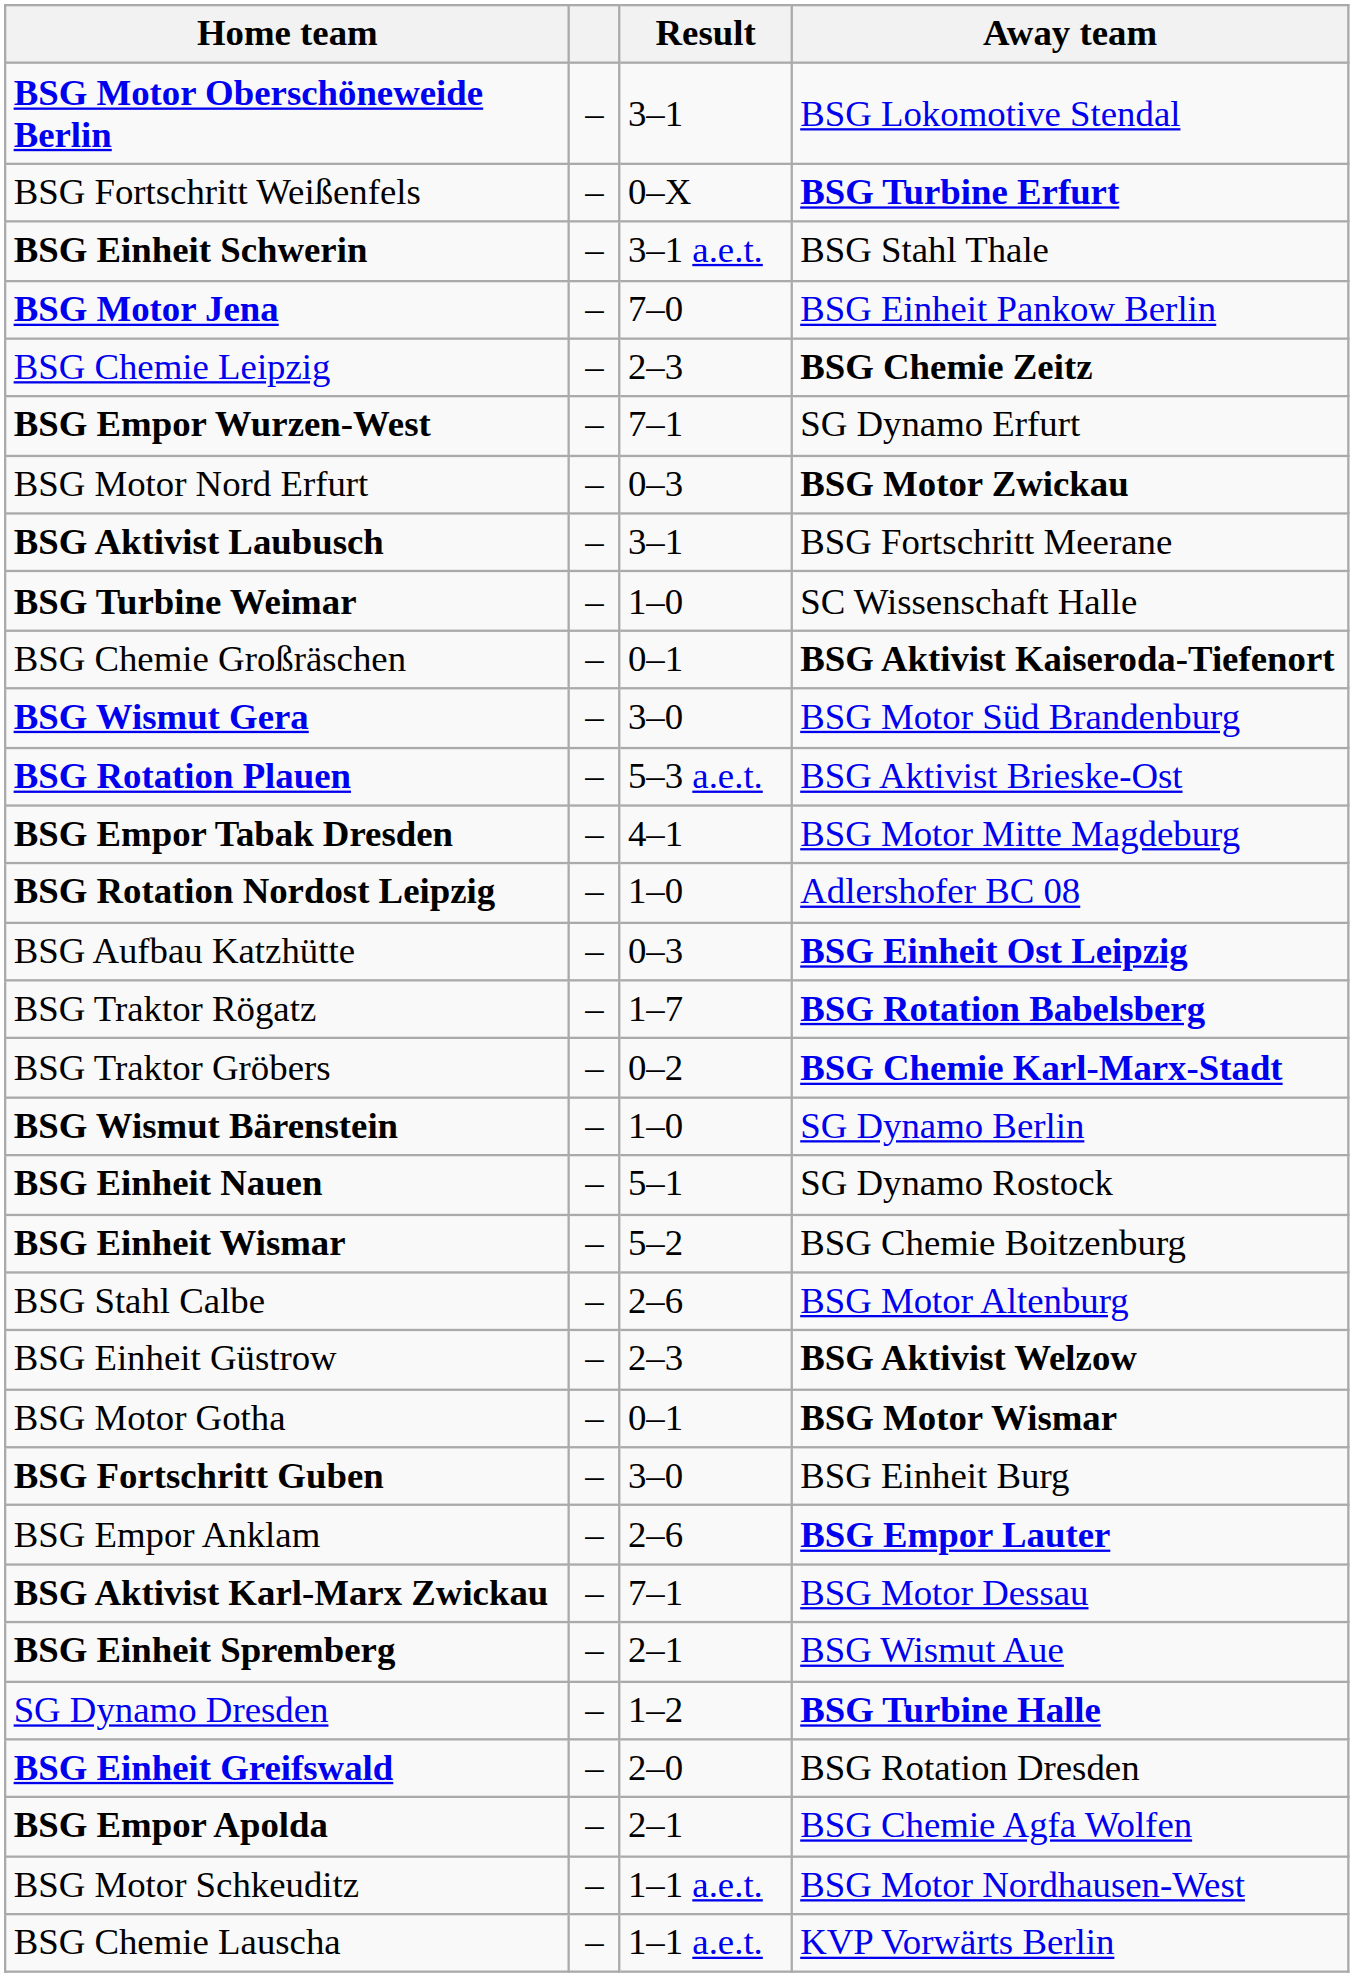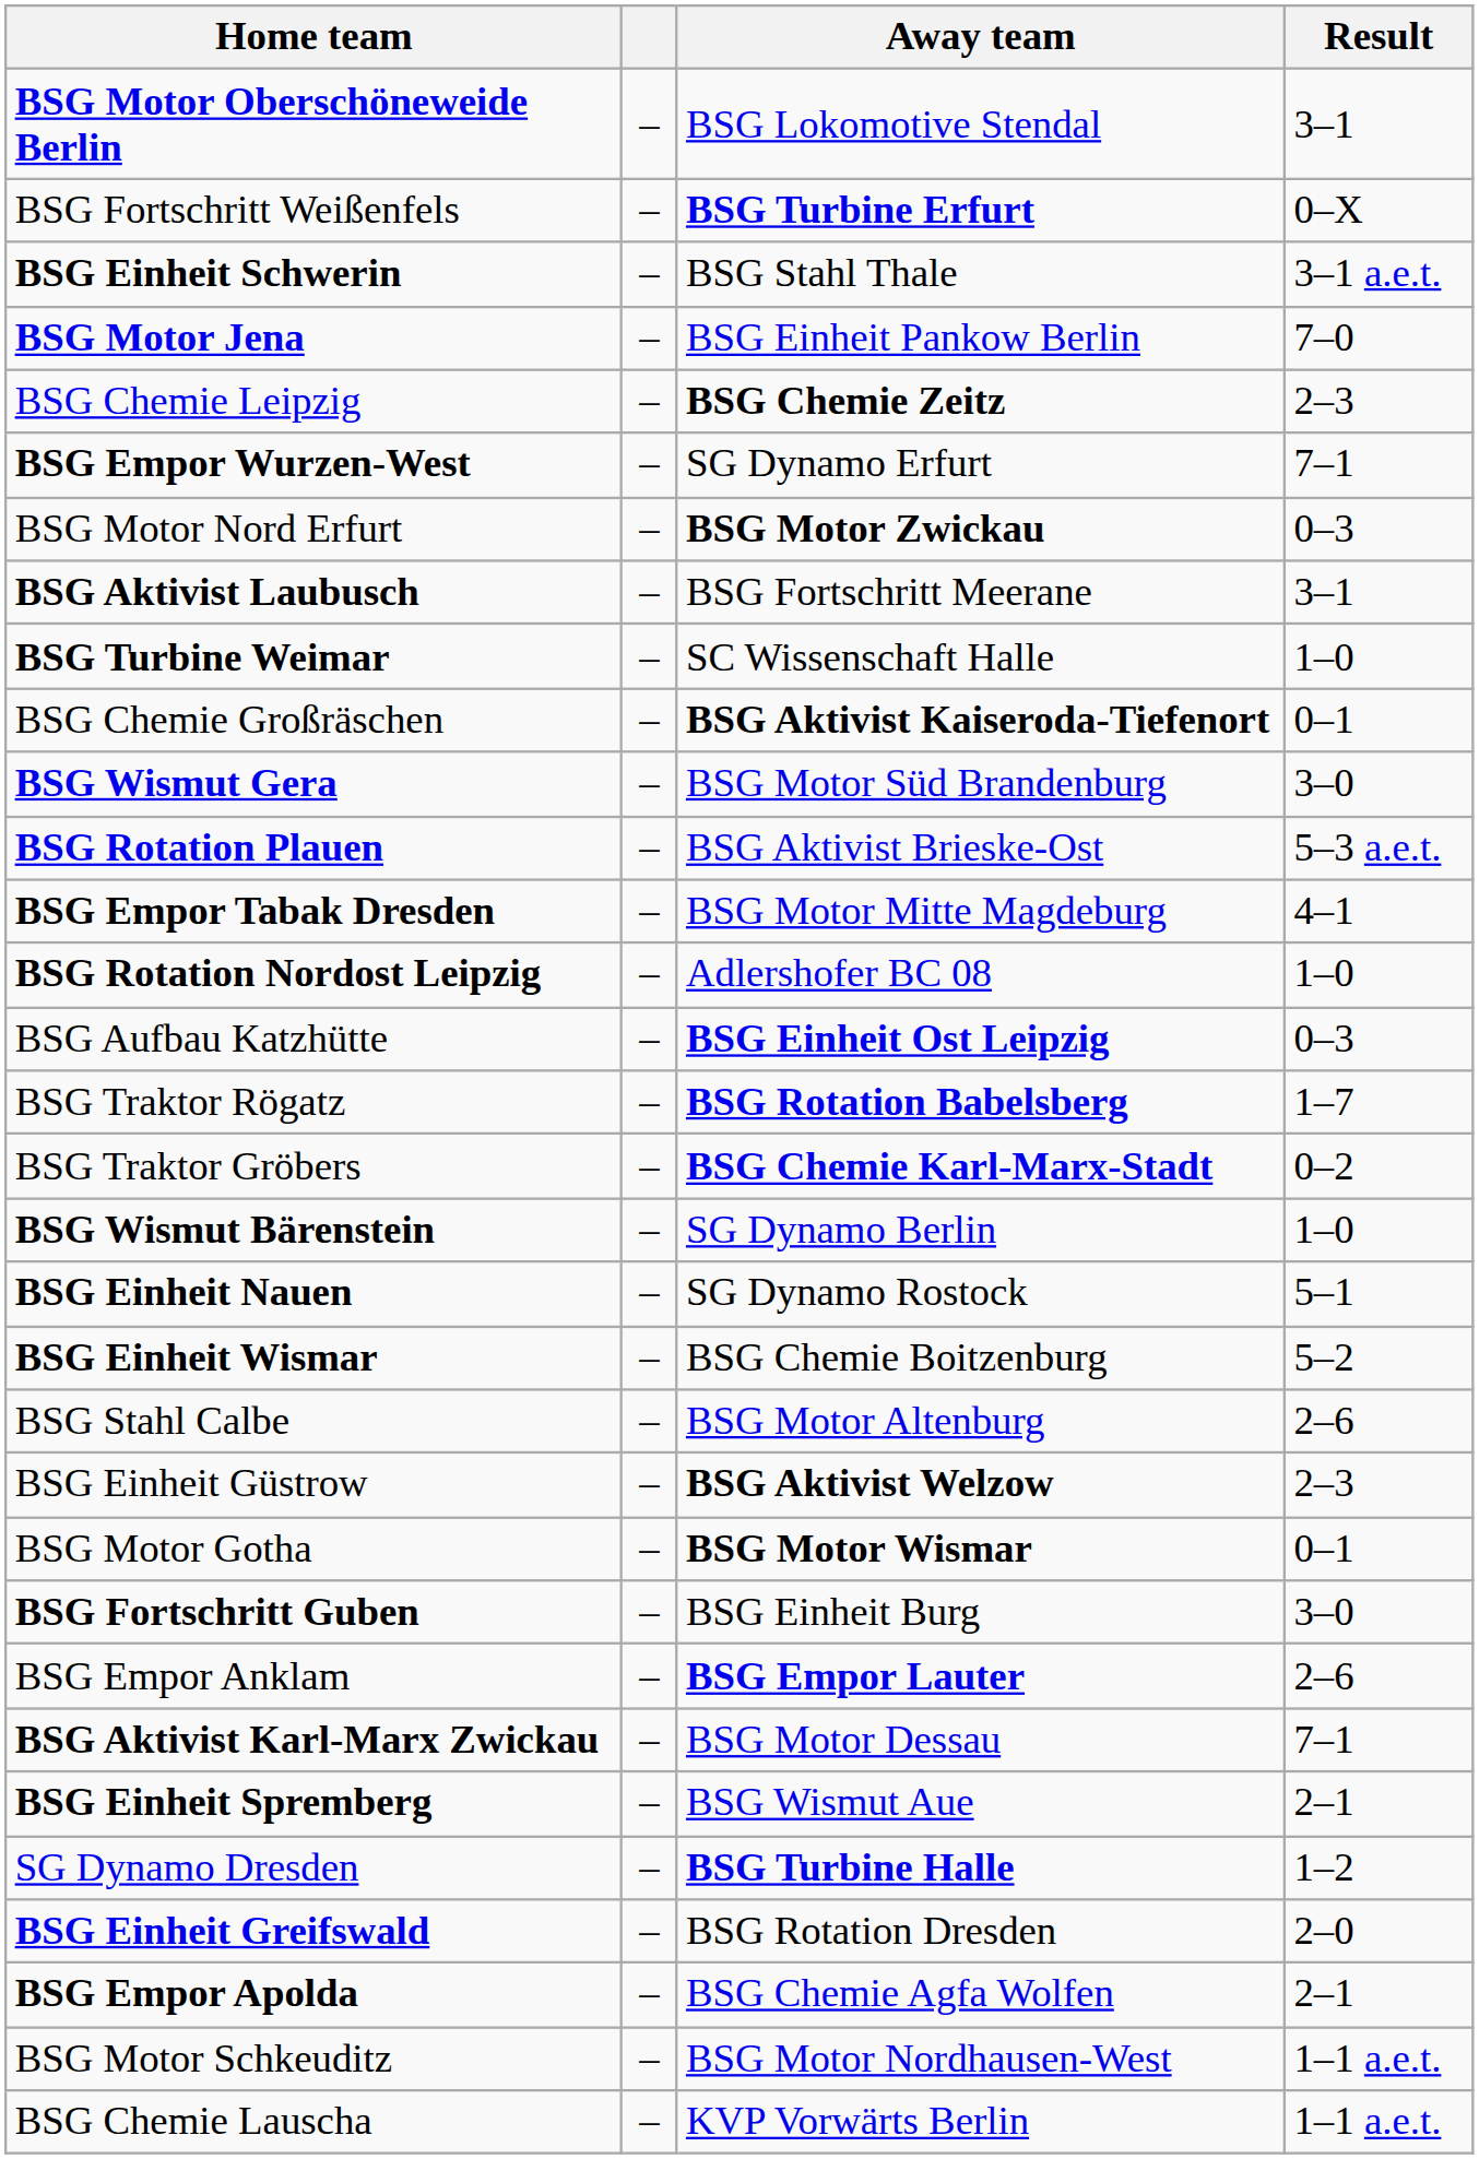columns swapped: Away team <-> Result
